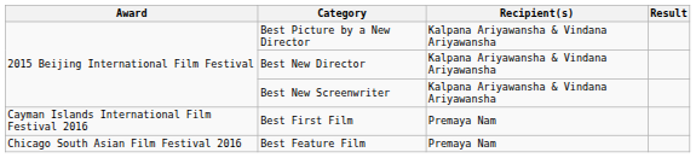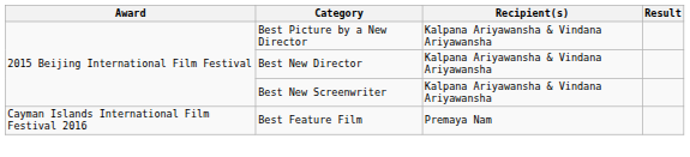- row: Cayman Islands International Film Festival 2016 | Best First Film | Premaya Nam
Best Feature Film | Award: Chicago South Asian Film Festival 2016 -> Cayman Islands International Film Festival 2016
